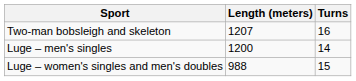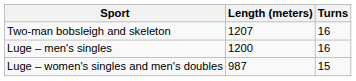Luge – men's singles | Turns: 14 -> 16
Luge – women's singles and men's doubles | Length (meters): 988 -> 987
